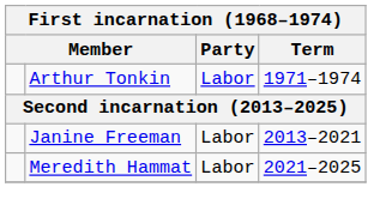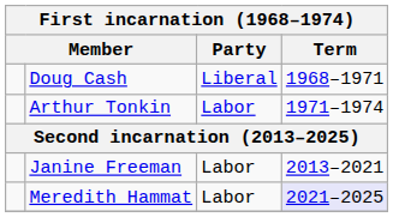+ row: Doug Cash | Liberal | 1968–1971
Meredith Hammat | Term: no background -> lavender background
